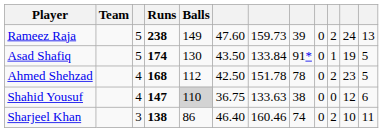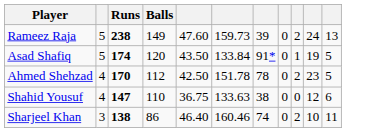- column: Team
Asad Shafiq | Balls: 130 -> 120
Ahmed Shehzad | Runs: 168 -> 170
Shahid Yousuf | Balls: lightgrey background -> no background
